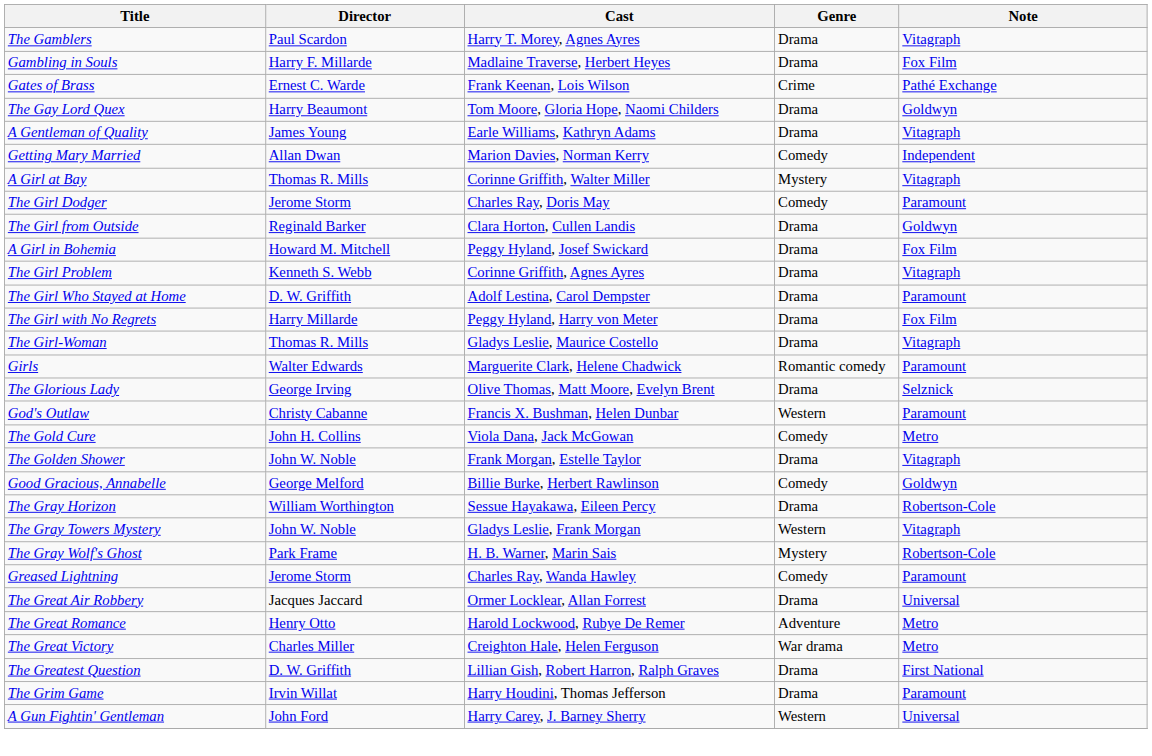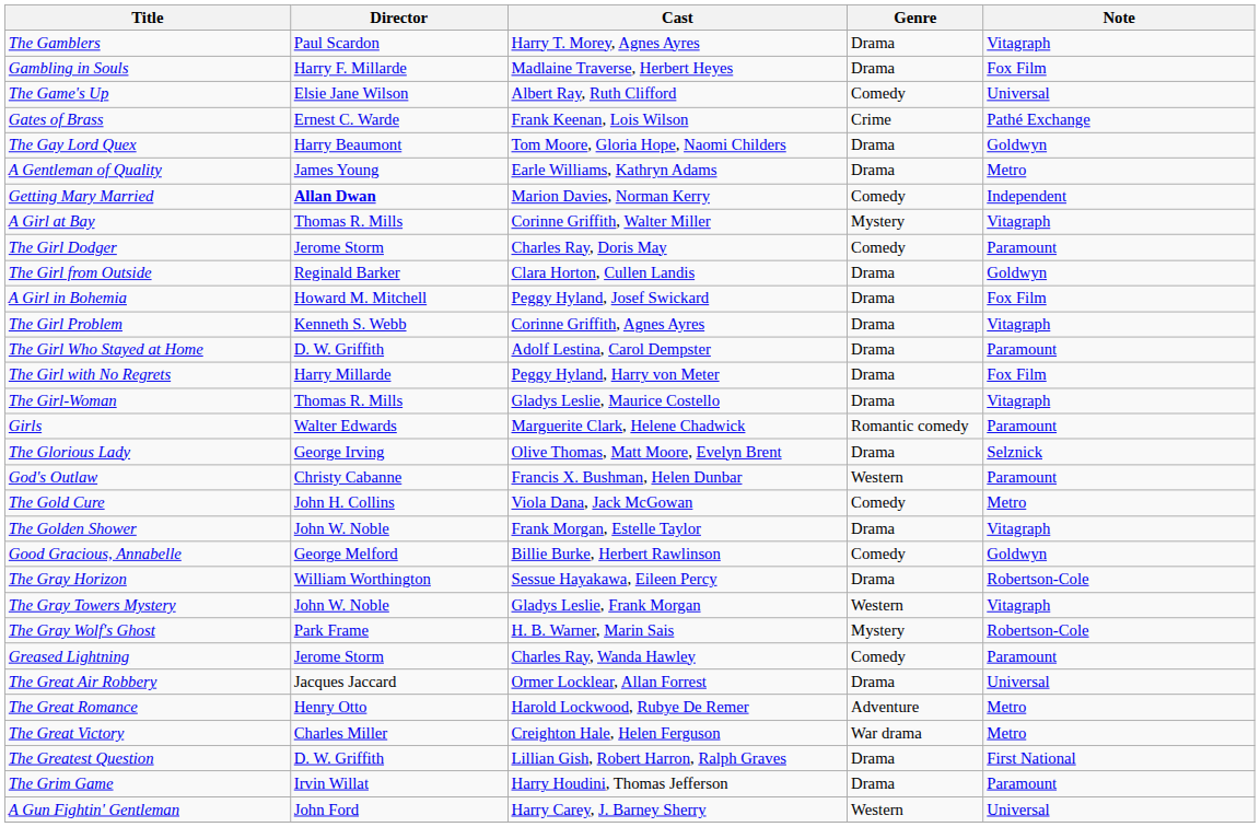+ row: The Game's Up | Elsie Jane Wilson | Albert Ray, Ruth Clifford | Comedy | Universal
A Gentleman of Quality | Note: Vitagraph -> Metro
Getting Mary Married | Director: normal -> bold
